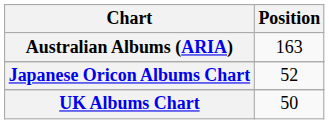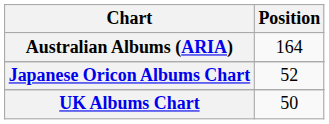Australian Albums (ARIA) | Position: 163 -> 164
